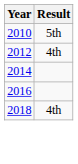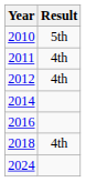+ row: 2011 | 4th
+ row: 2024
